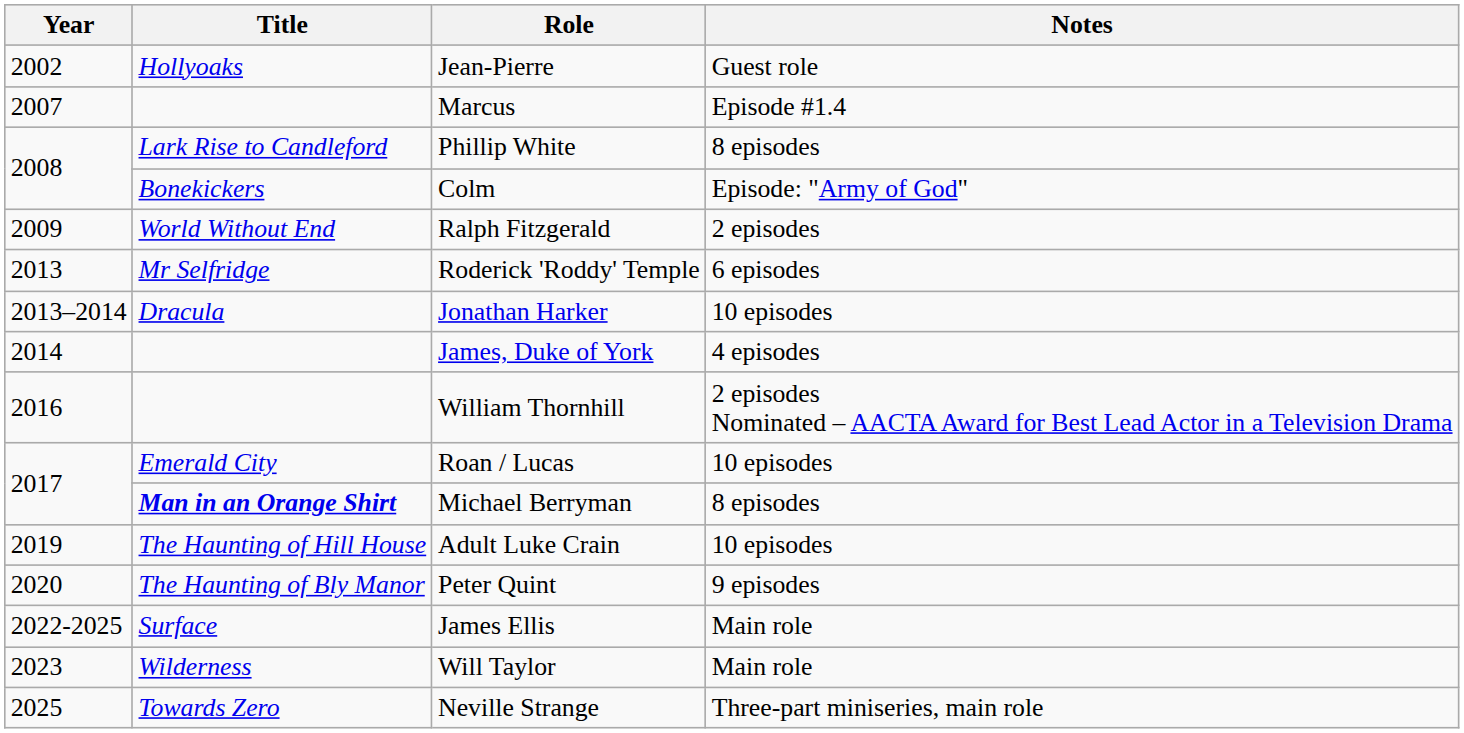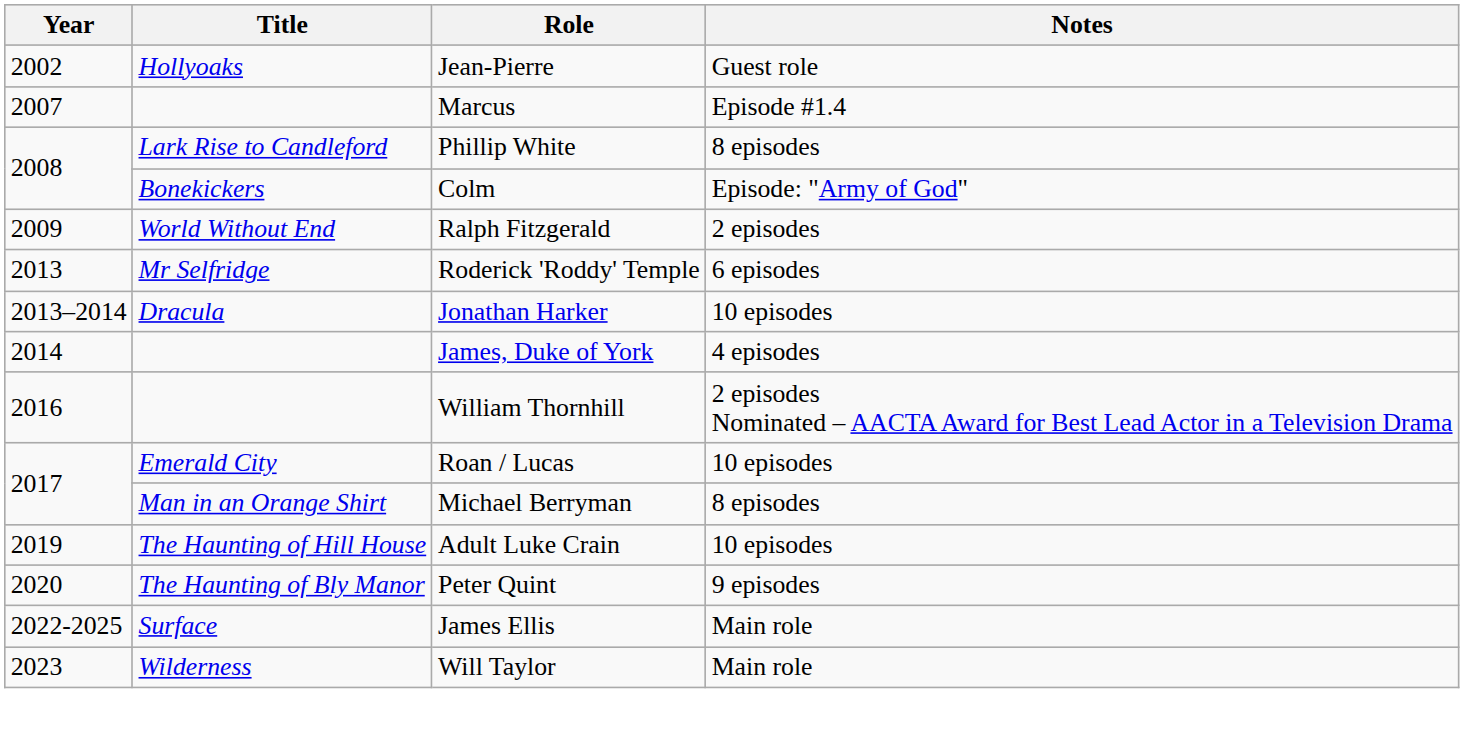Michael Berryman | Title: bold -> normal
- row: 2025 | Towards Zero | Neville Strange | Three-part miniseries, main role
